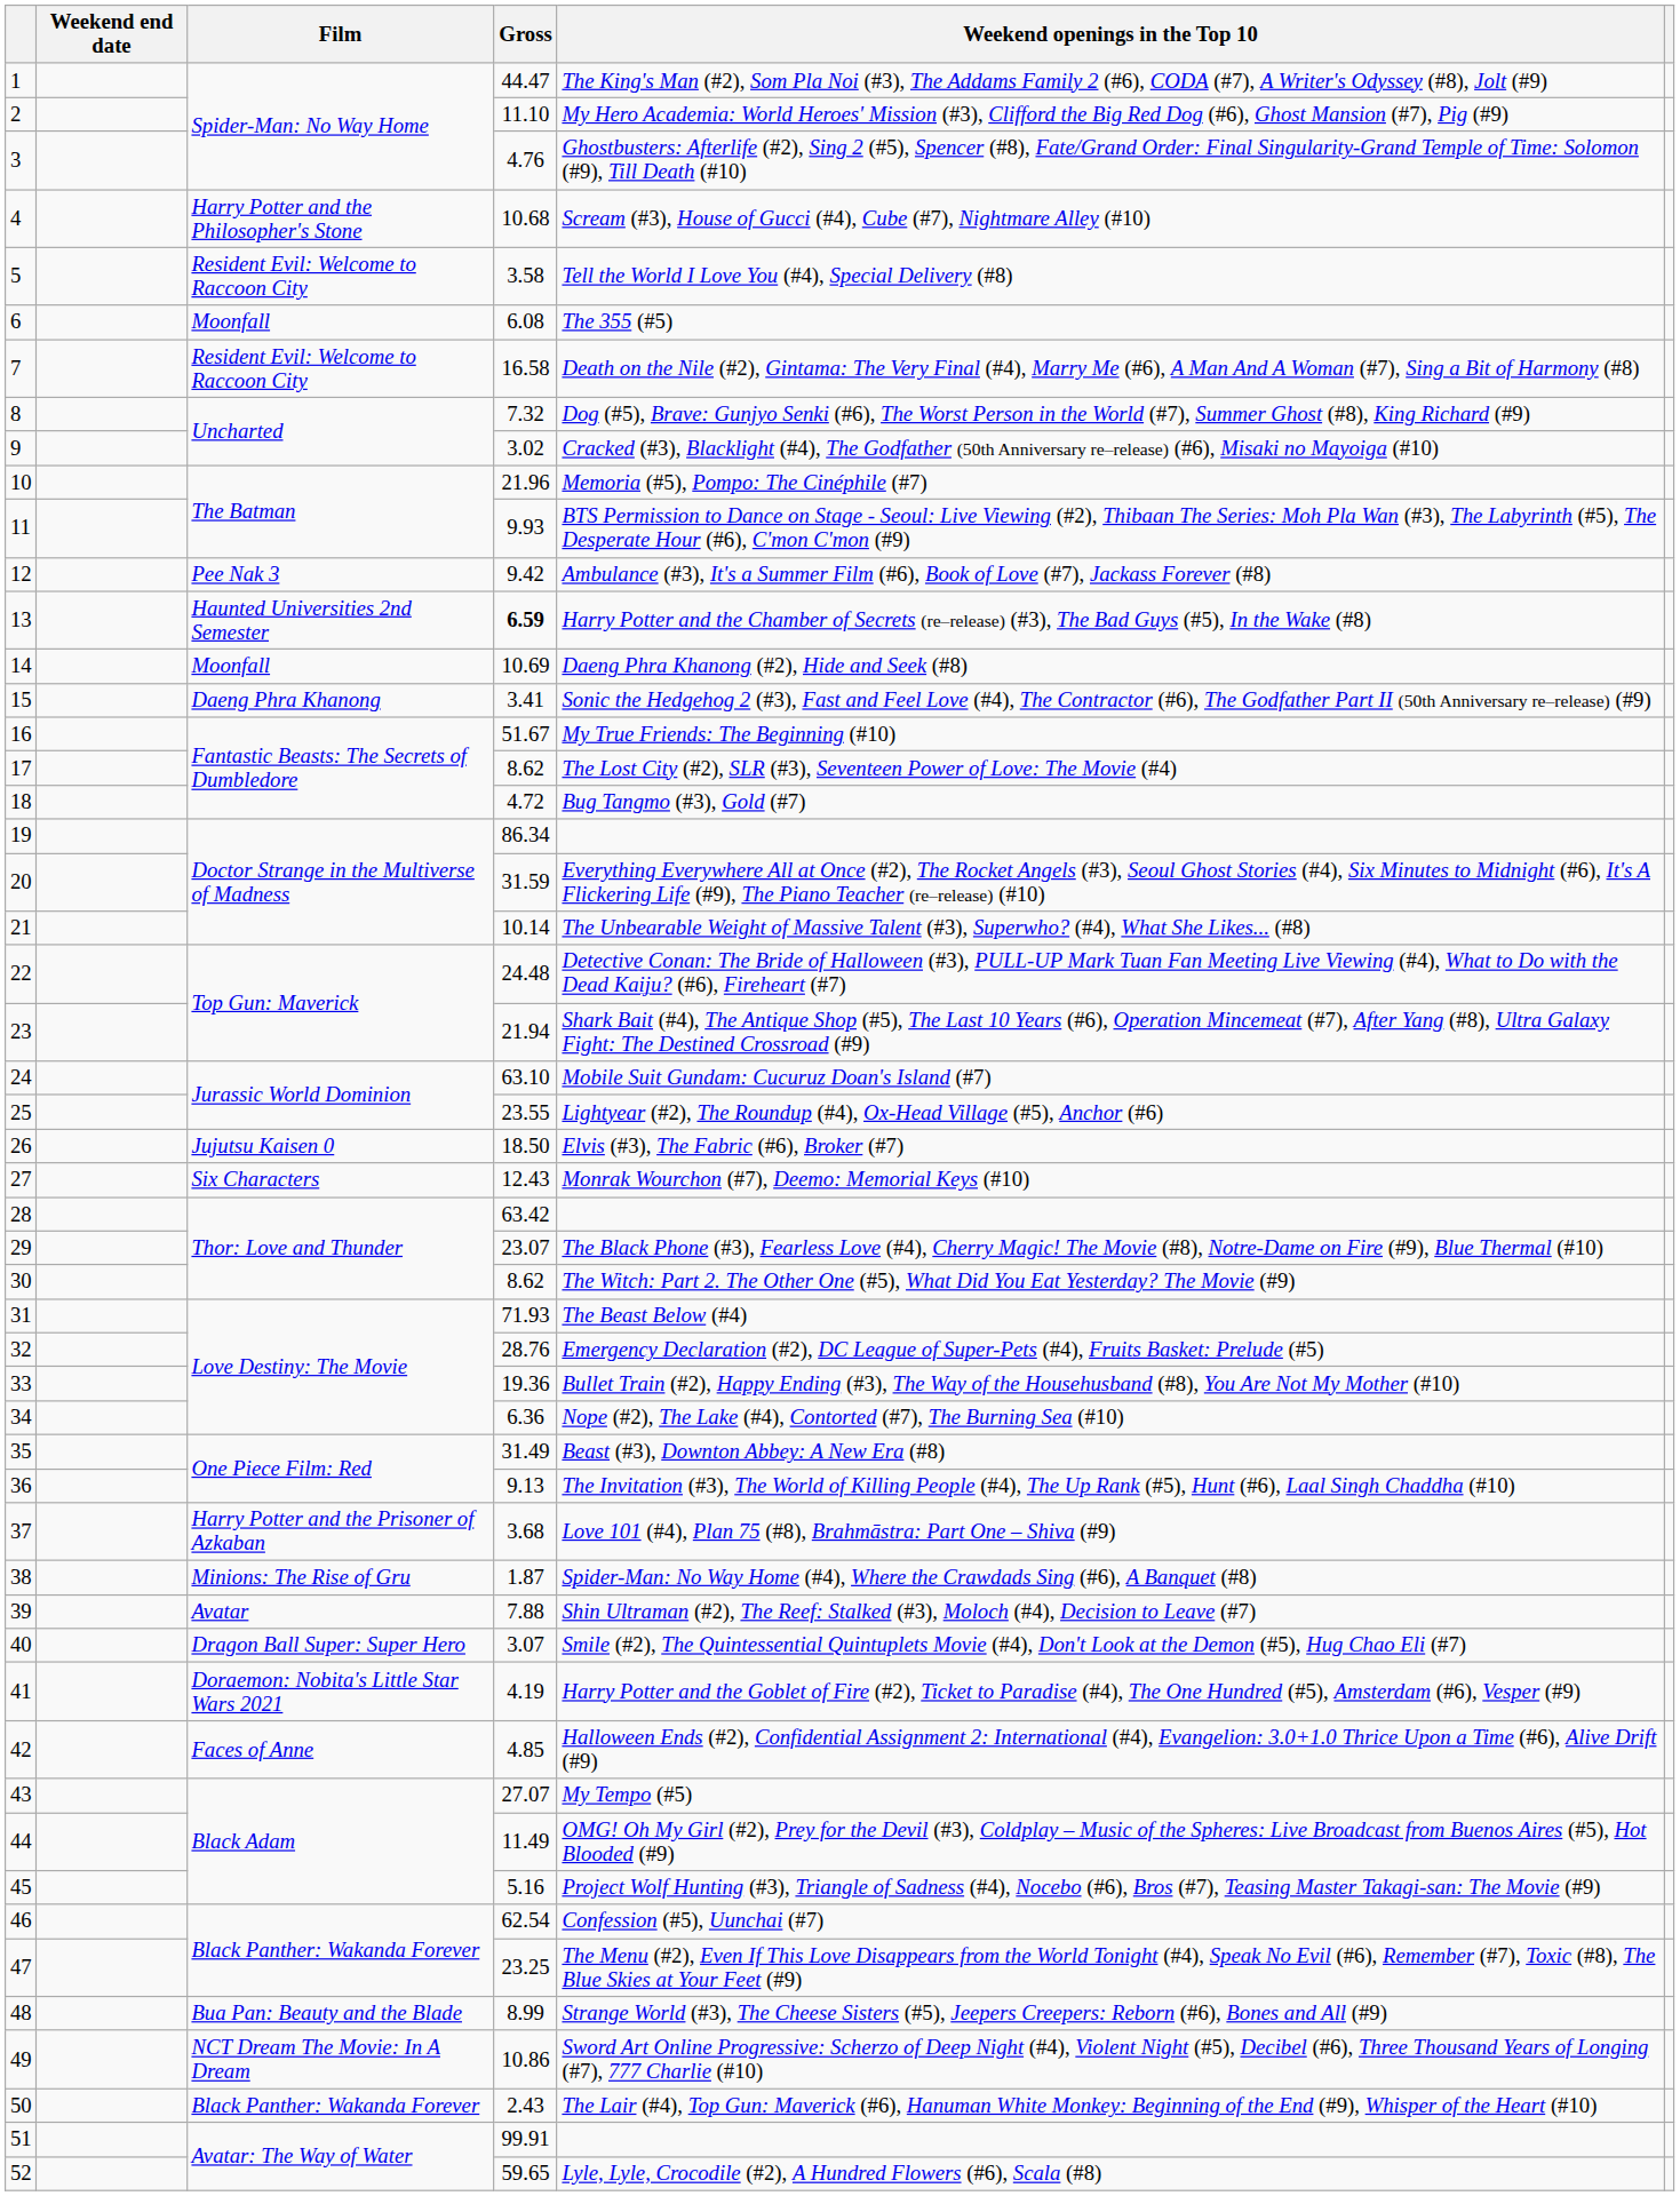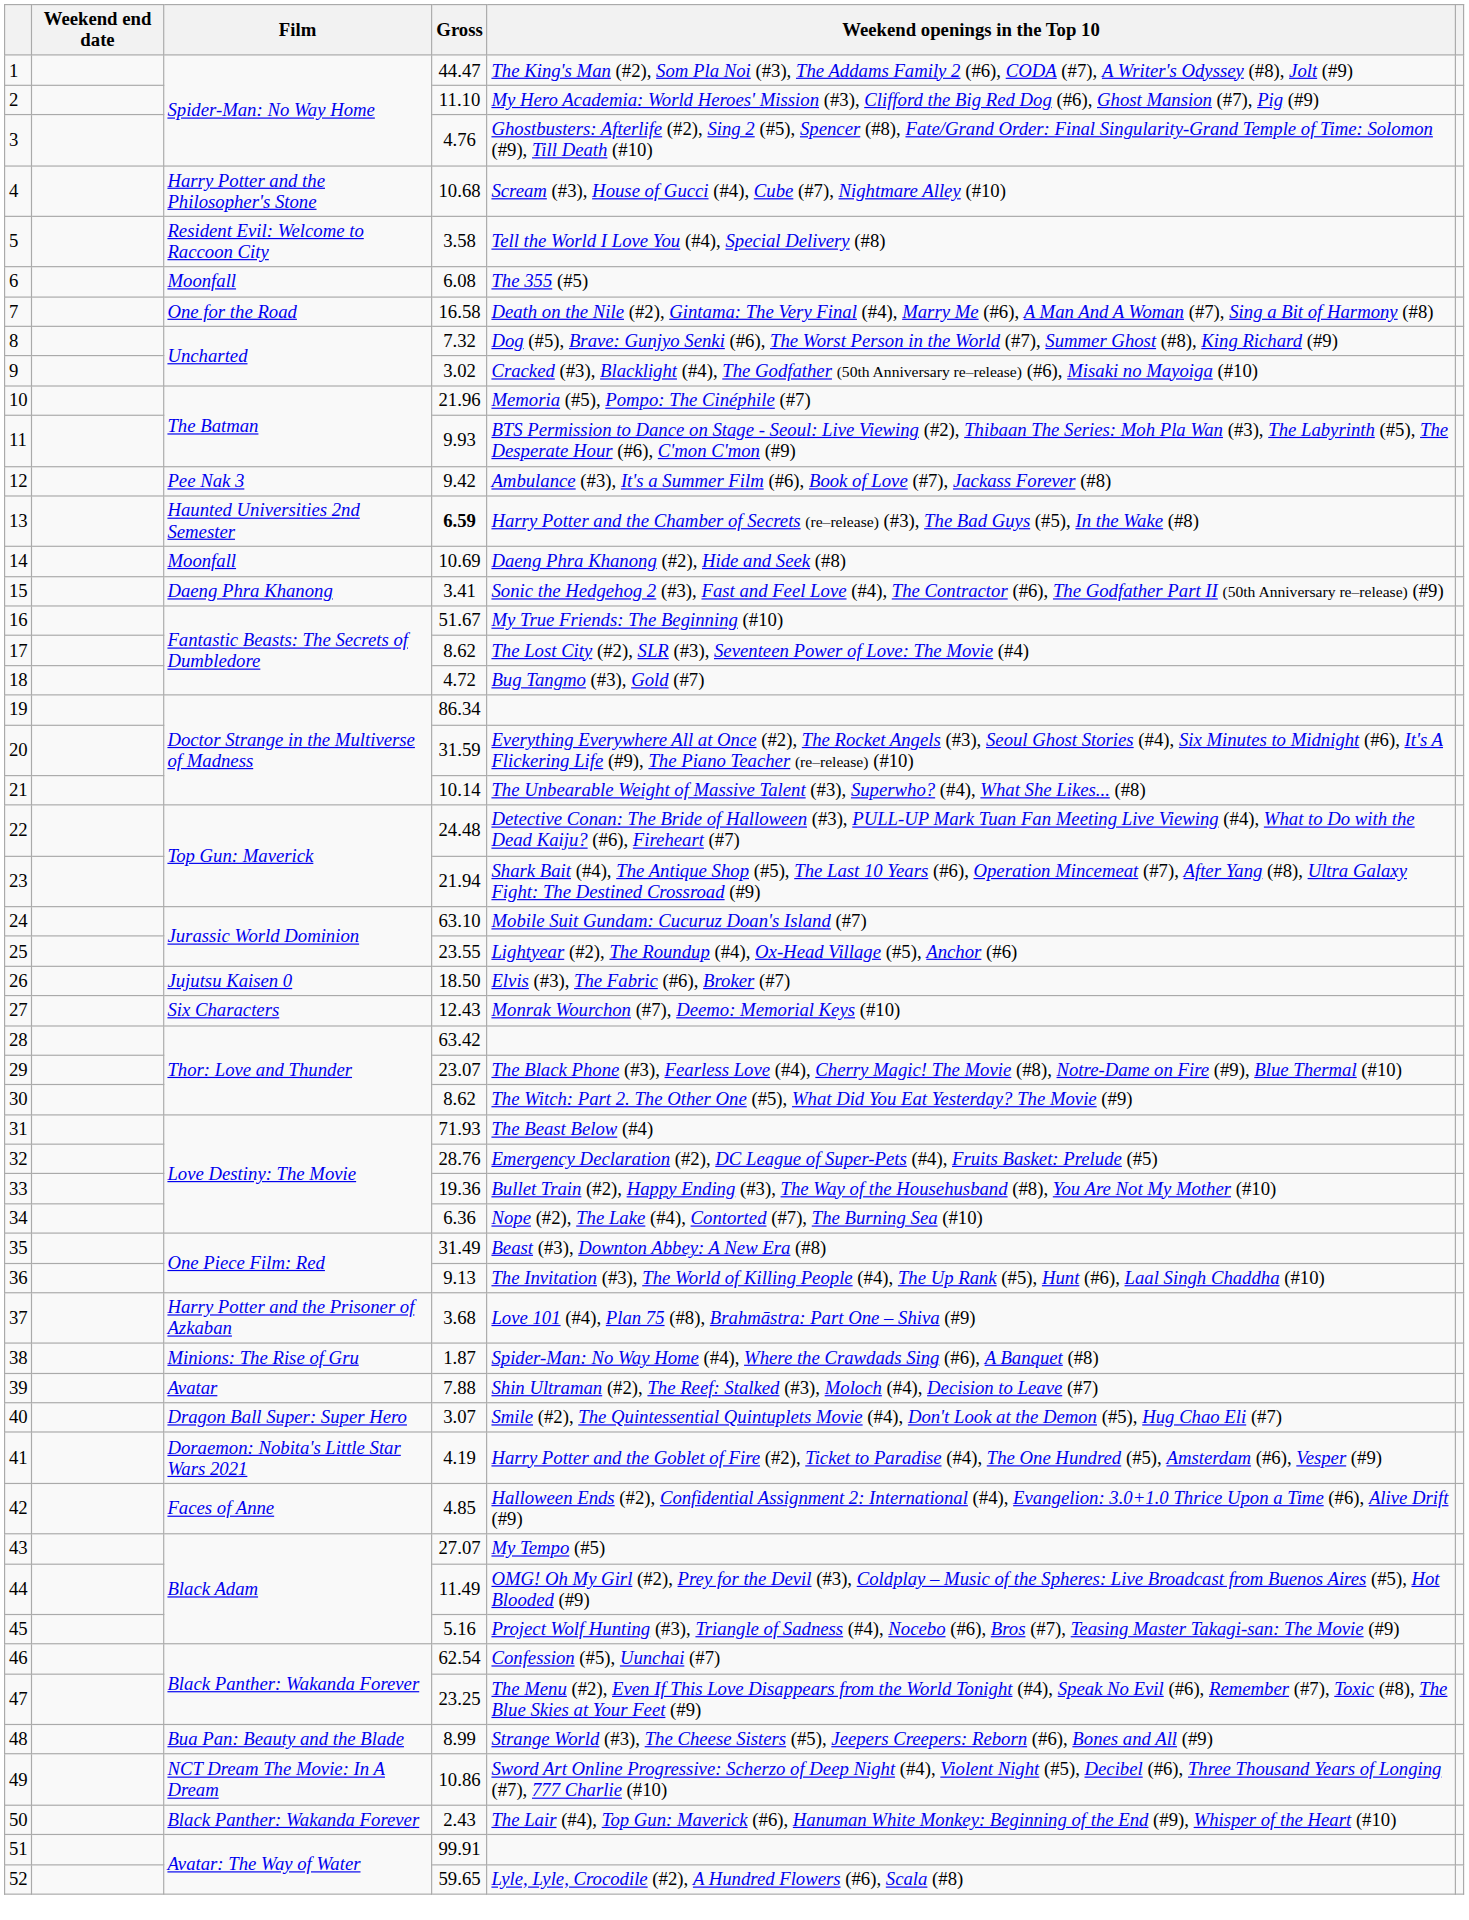7 | Film: Resident Evil: Welcome to Raccoon City -> One for the Road
